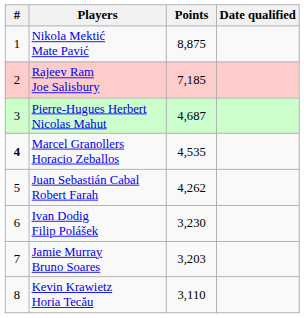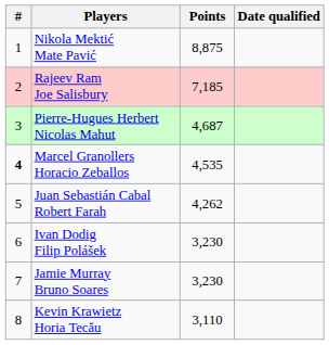Jamie Murray Bruno Soares | Points: 3,203 -> 3,230
